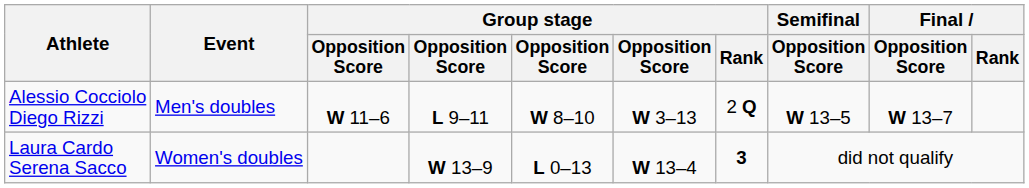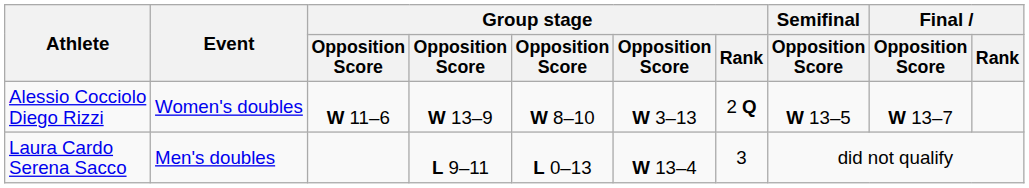Alessio Cocciolo Diego Rizzi | Event: Men's doubles -> Women's doubles
Alessio Cocciolo Diego Rizzi | column 4: L 9–11 -> W 13–9
Laura Cardo Serena Sacco | Event: Women's doubles -> Men's doubles
Laura Cardo Serena Sacco | column 4: W 13–9 -> L 9–11
Laura Cardo Serena Sacco | Group stage / Rank: bold -> normal
